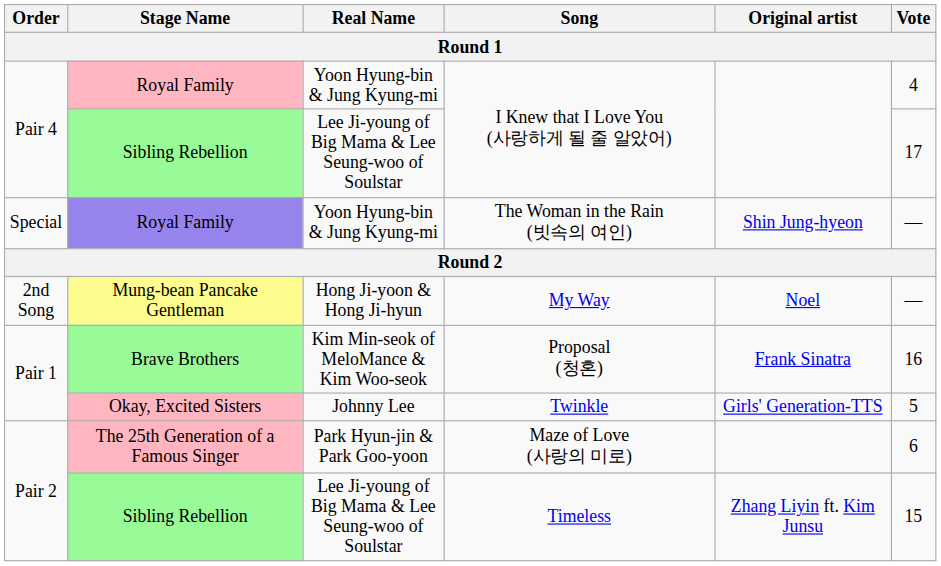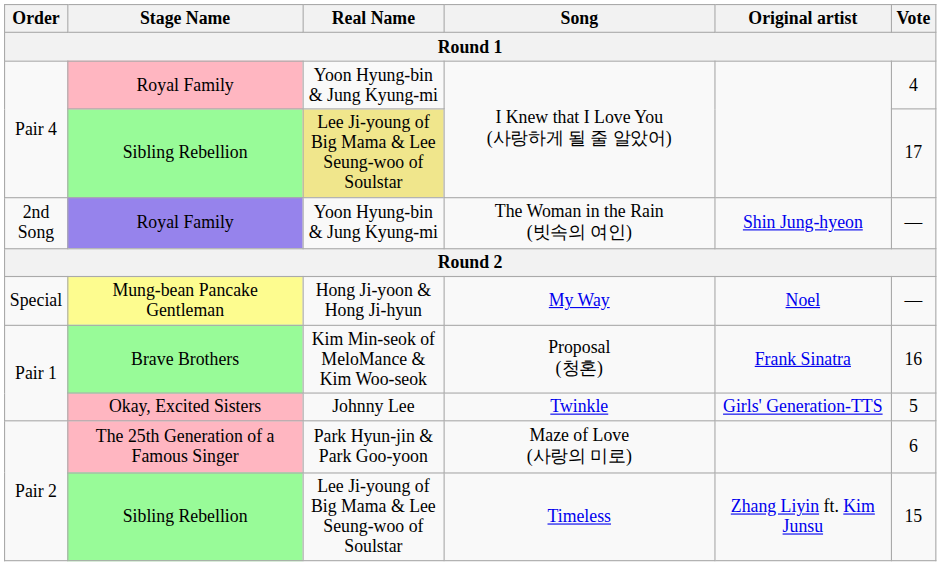Sibling Rebellion / I Knew that I Love You (사랑하게 될 줄 알았어) | Real Name: no background -> khaki background
The Woman in the Rain (빗속의 여인) | Order: Special -> 2nd Song
My Way | Order: 2nd Song -> Special
